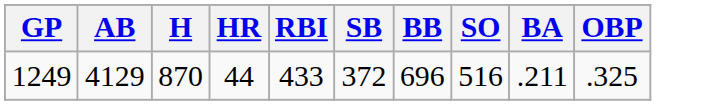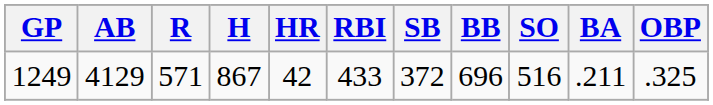+ column: R | 571
1249 | H: 870 -> 867
1249 | HR: 44 -> 42
